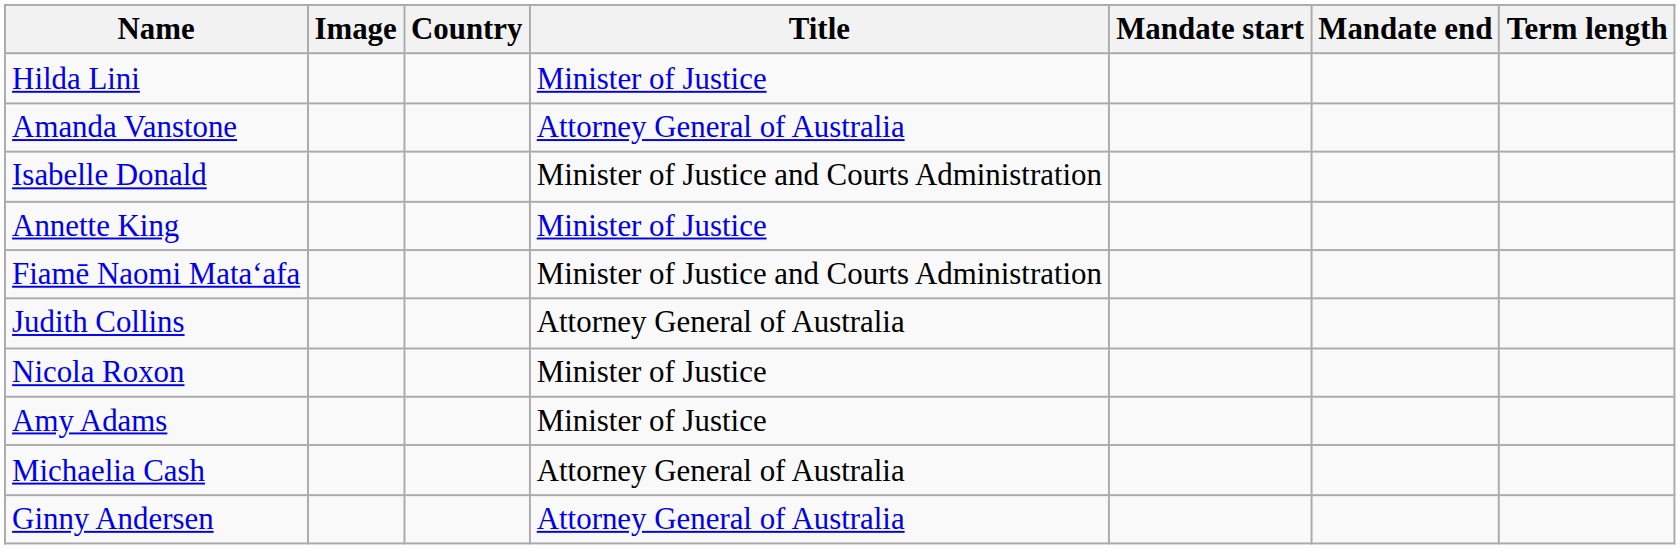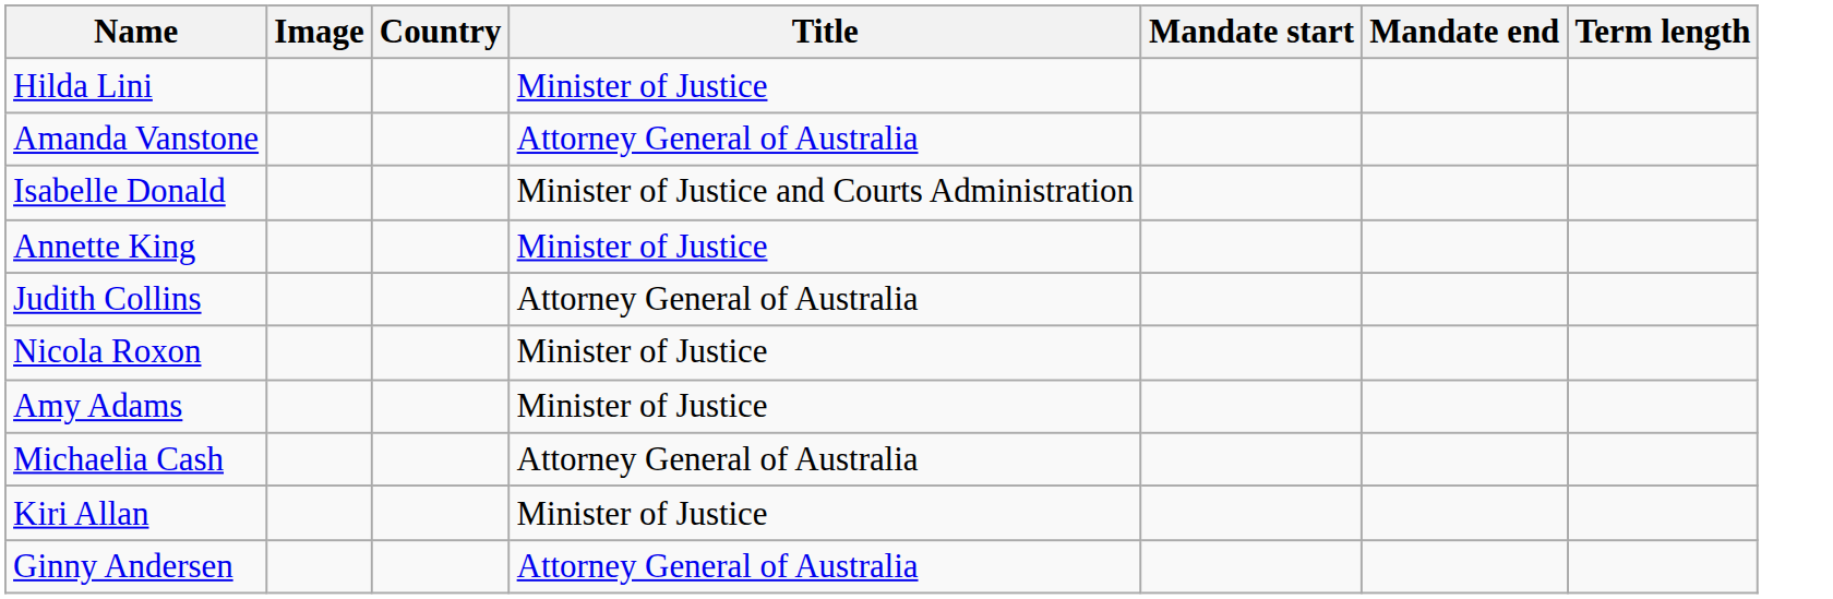- row: Fiamē Naomi Mataʻafa | Minister of Justice and Courts Administration
+ row: Kiri Allan | Minister of Justice
